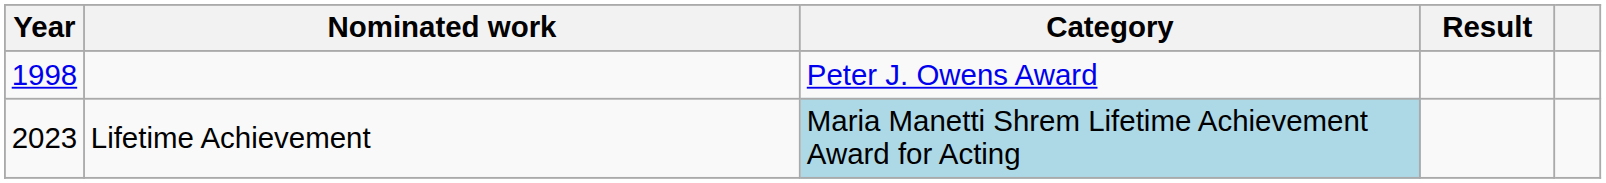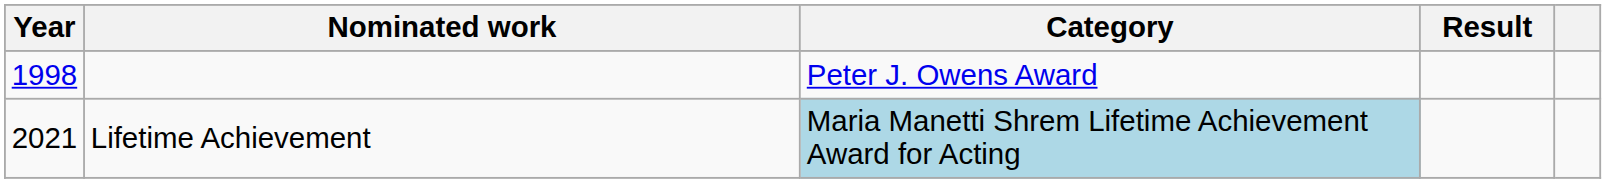Lifetime Achievement | Year: 2023 -> 2021
